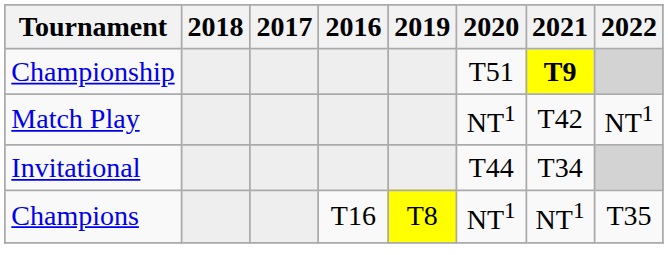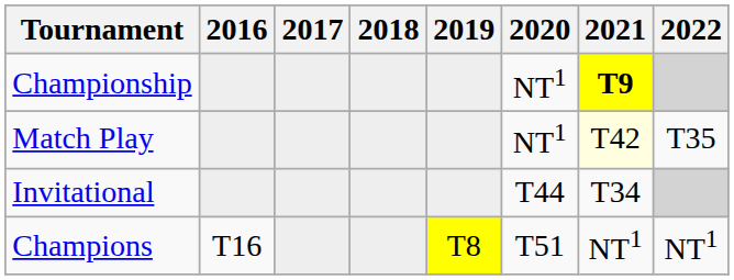columns swapped: 2016 <-> 2018
Championship | 2020: T51 -> NT1
Match Play | 2021: no background -> lightyellow background
Match Play | 2022: NT1 -> T35
Champions | 2020: NT1 -> T51
Champions | 2022: T35 -> NT1
